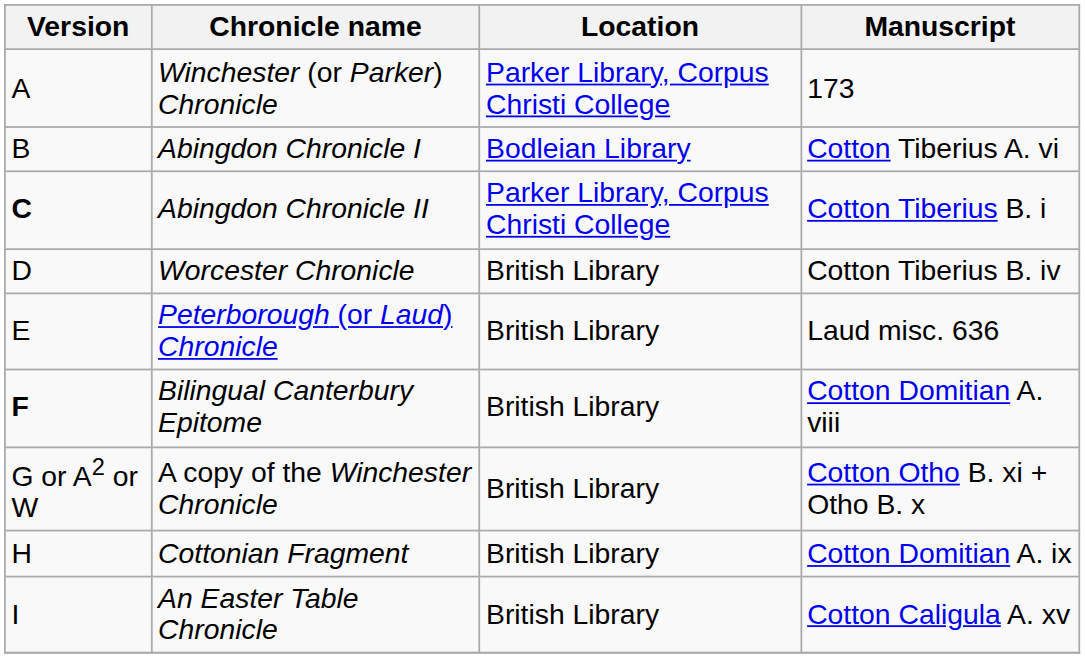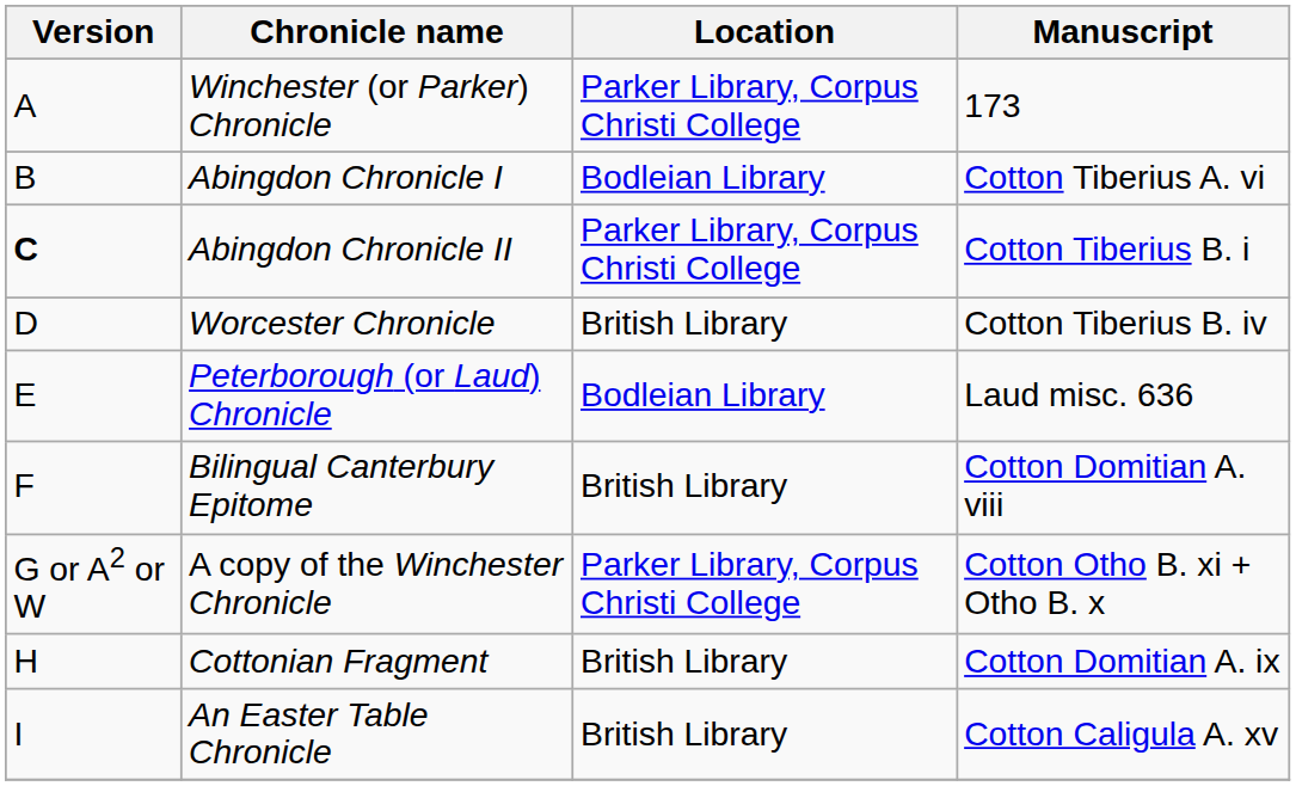Peterborough (or Laud) Chronicle | Location: British Library -> Bodleian Library
Bilingual Canterbury Epitome | Version: bold -> normal
A copy of the Winchester Chronicle | Location: British Library -> Parker Library, Corpus Christi College
